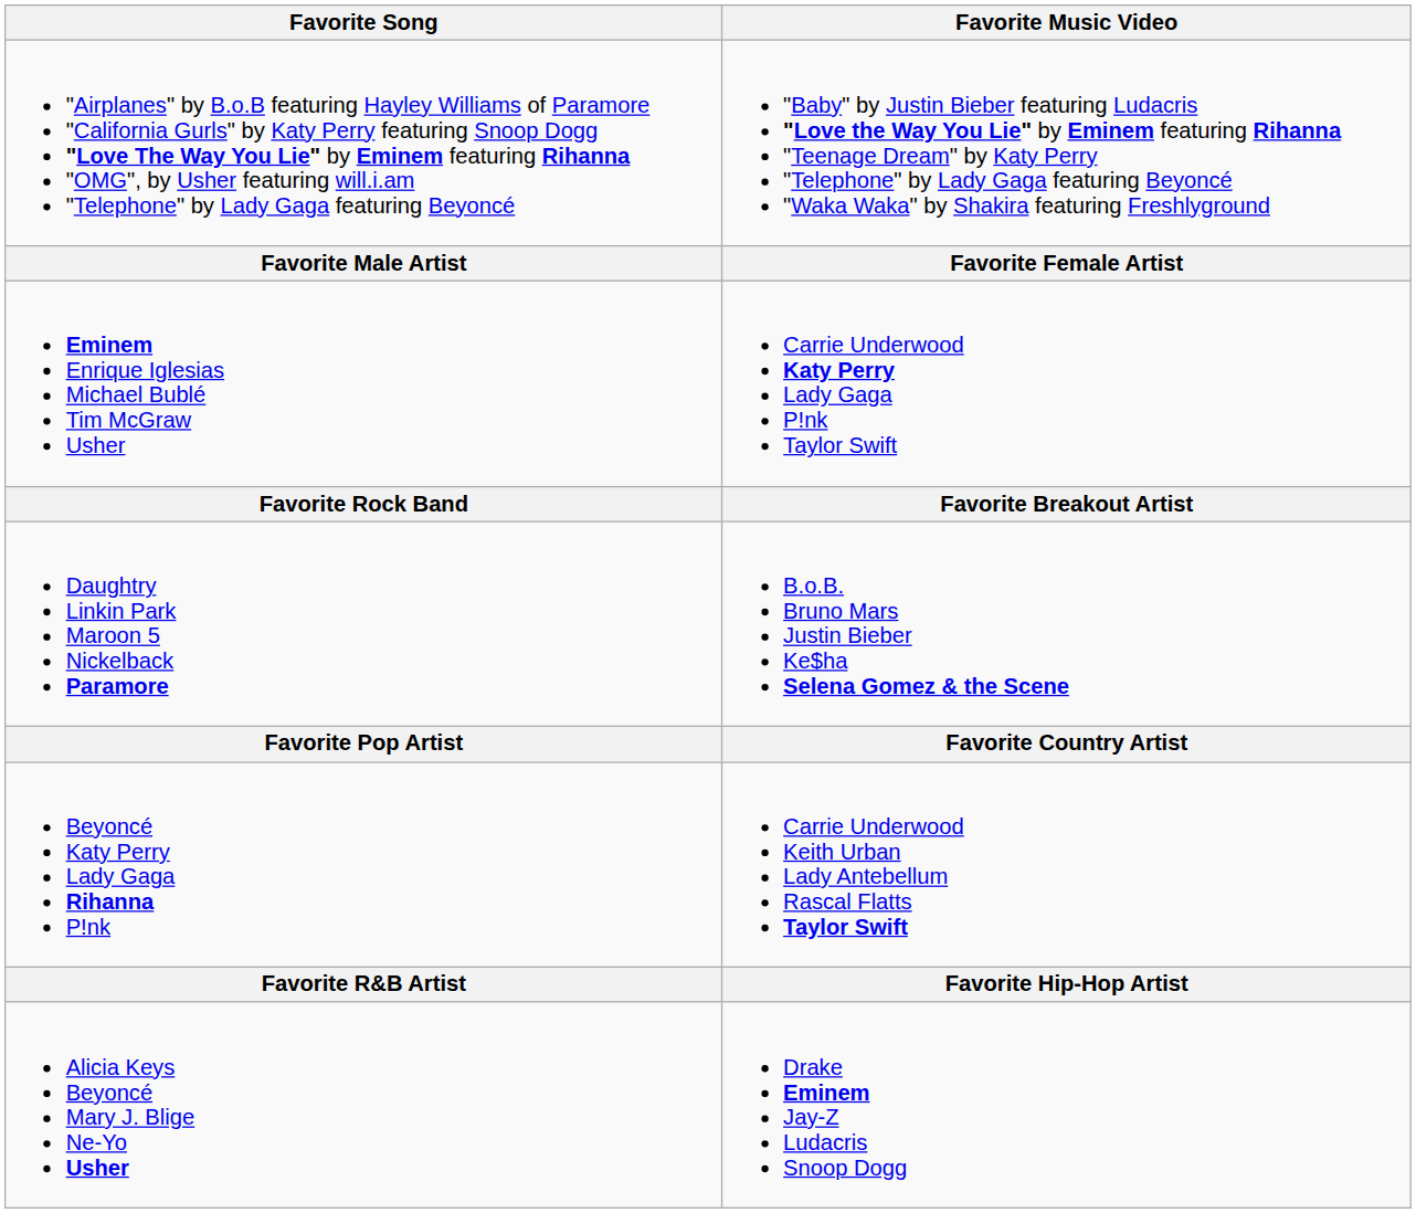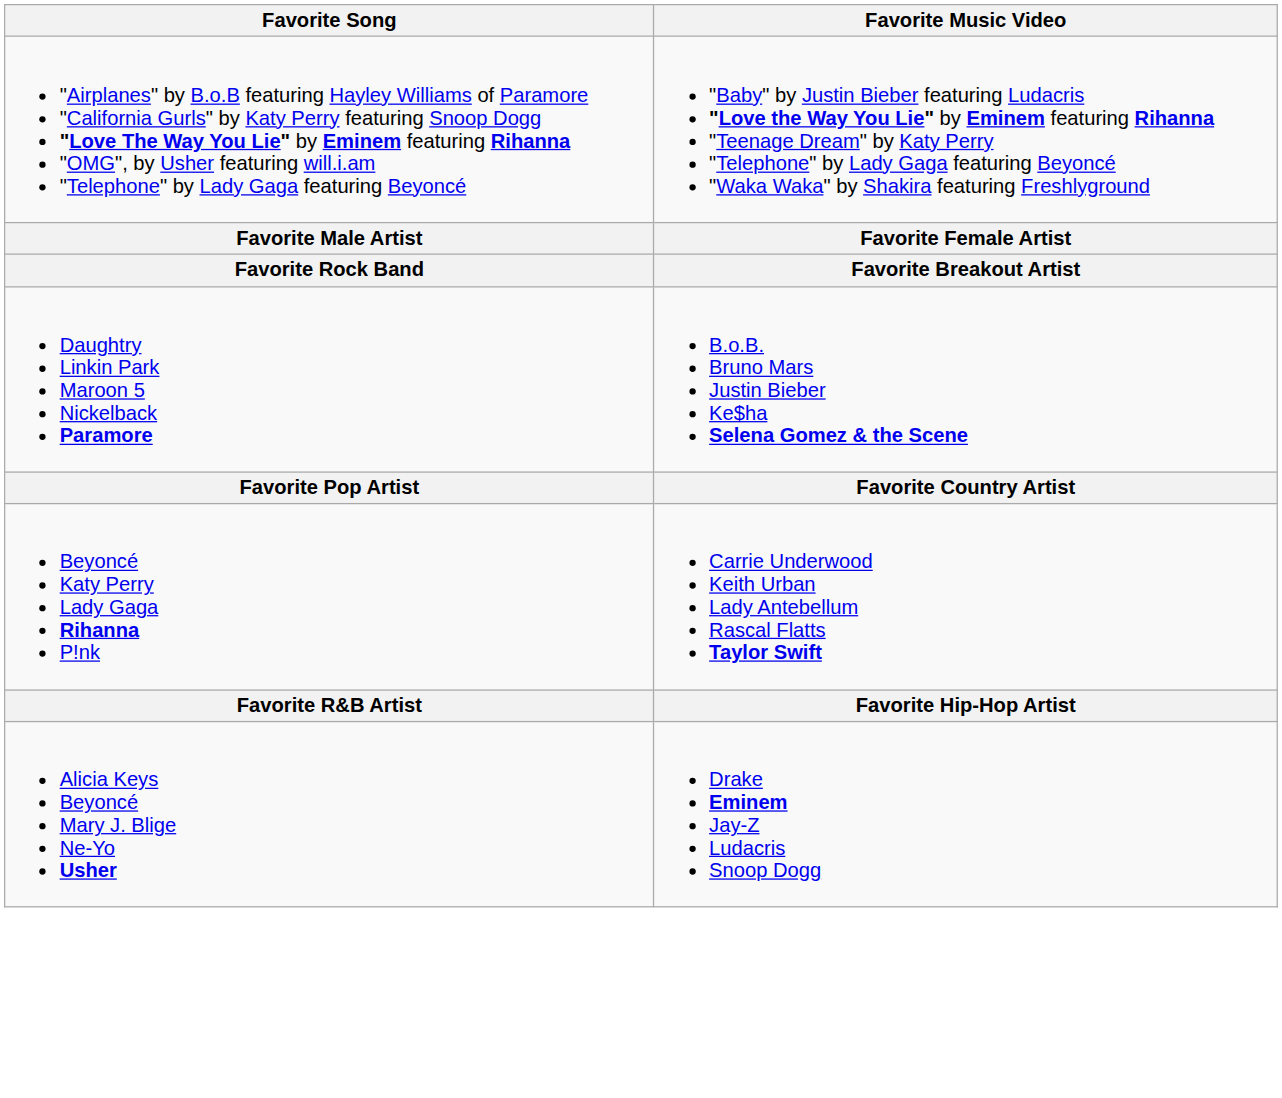- row: Eminem Enrique Iglesias Michael Bublé Tim McGraw Usher | Carrie Underwood Katy Perry Lady Gaga P!nk Taylor Swift
